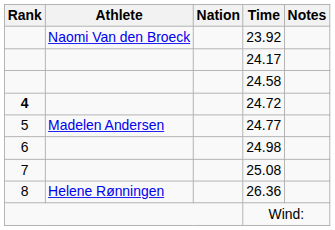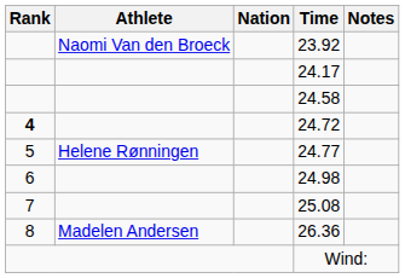24.77 | Athlete: Madelen Andersen -> Helene Rønningen
26.36 | Athlete: Helene Rønningen -> Madelen Andersen
